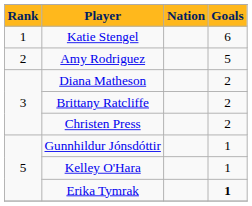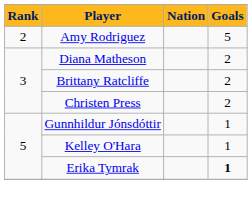- row: 1 | Katie Stengel | 6
